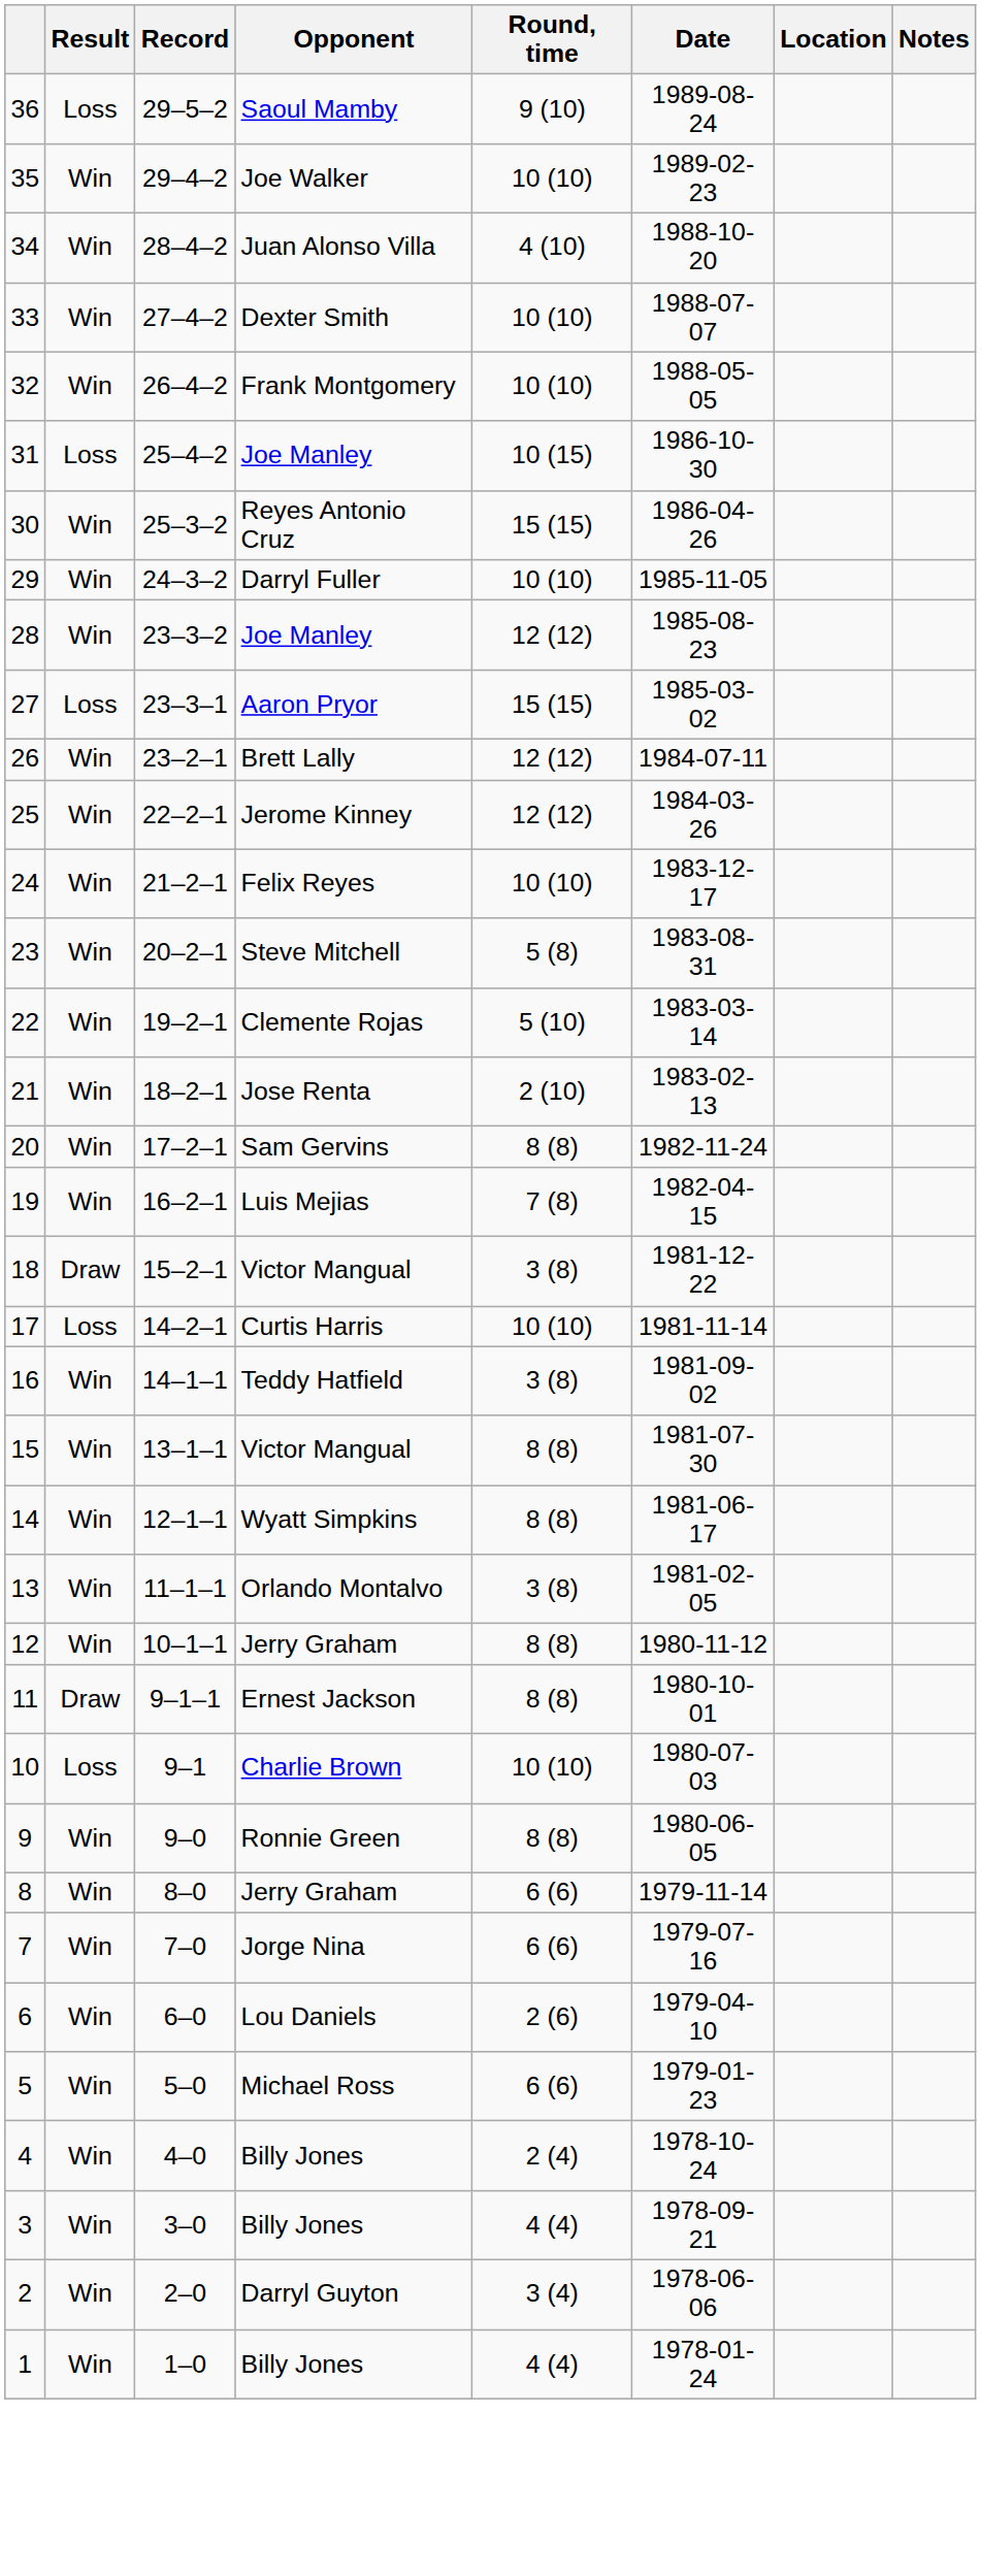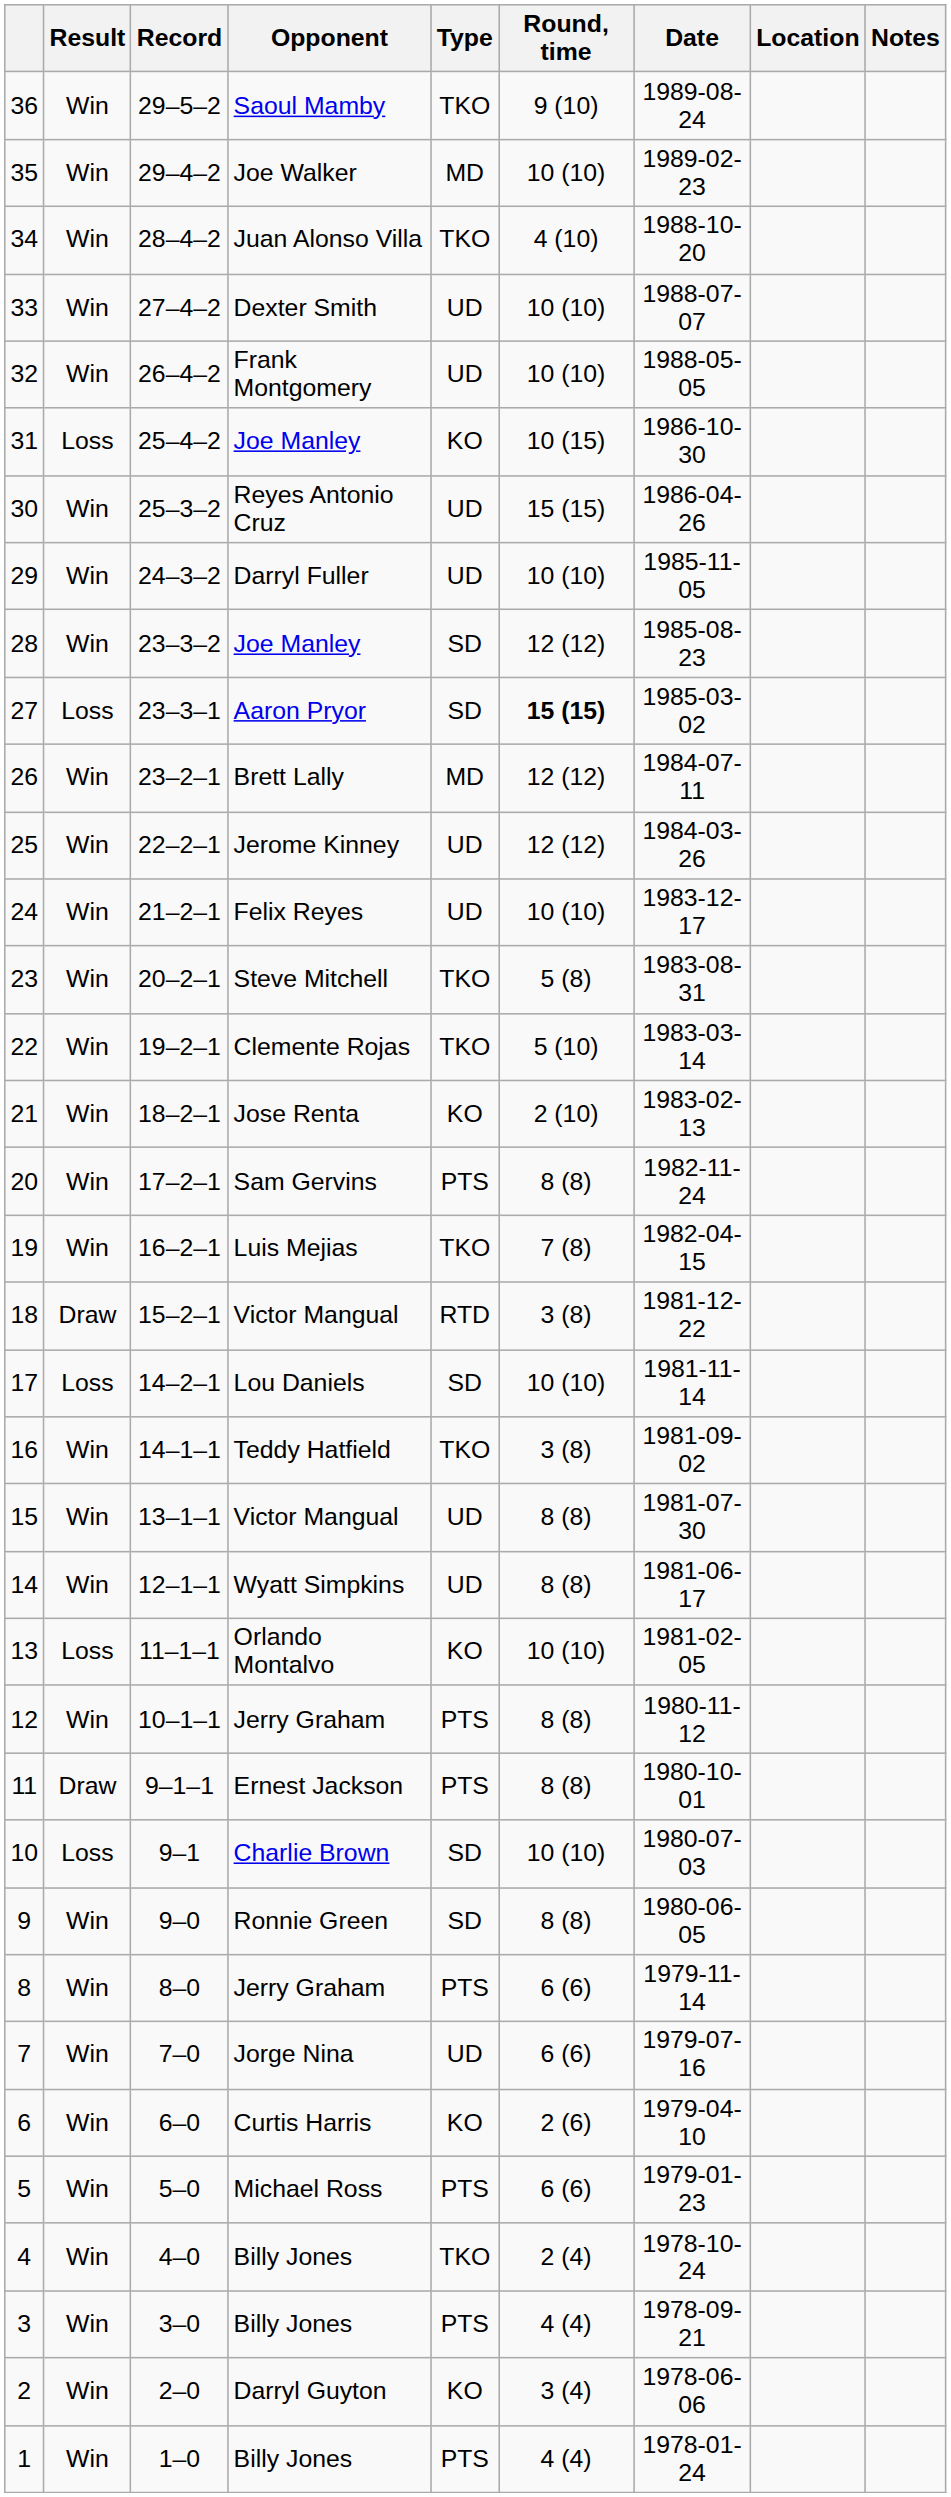+ column: Type | TKO | MD | TKO | UD | UD | KO | UD | UD | SD | SD | MD | UD | UD | TKO | TKO | KO | PTS | TKO | RTD | SD | TKO | UD | UD | KO | PTS | PTS | SD | SD | PTS | UD | KO | PTS | TKO | PTS | KO | PTS
36 | Result: Loss -> Win
27 | Round, time: normal -> bold
17 | Opponent: Curtis Harris -> Lou Daniels
13 | Result: Win -> Loss
13 | Round, time: 3 (8) -> 10 (10)
6 | Opponent: Lou Daniels -> Curtis Harris
